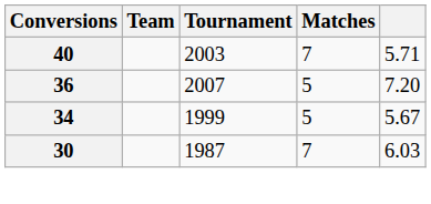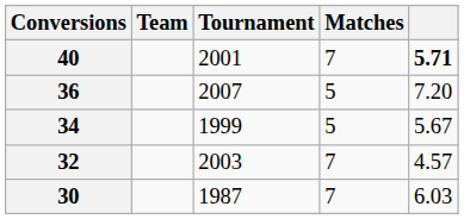40 | Tournament: 2003 -> 2001
40 | column 5: normal -> bold
+ row: 32 | 2003 | 7 | 4.57
